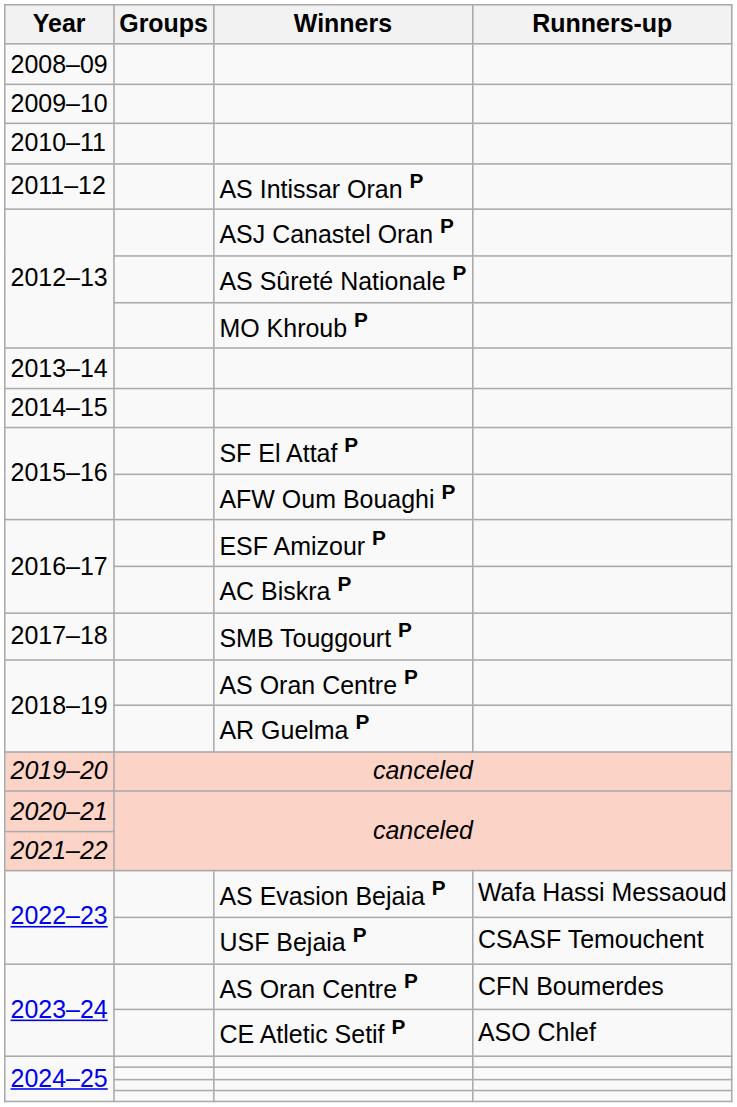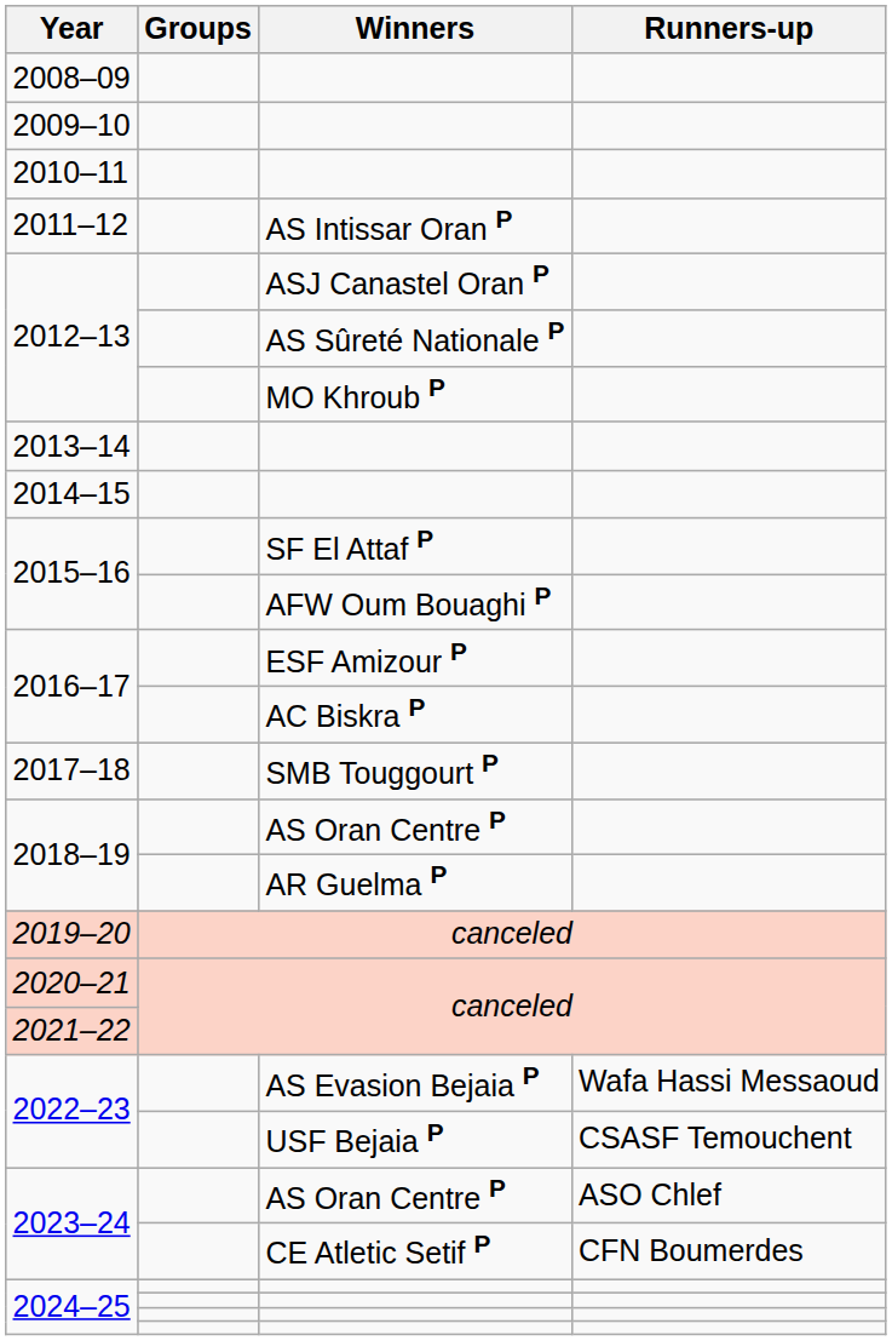2023–24 / AS Oran Centre P | Runners-up: CFN Boumerdes -> ASO Chlef
2023–24 / CE Atletic Setif P | Runners-up: ASO Chlef -> CFN Boumerdes
